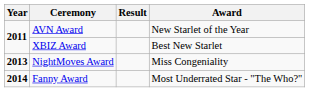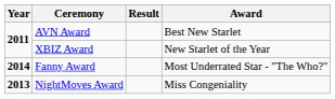AVN Award | Award: New Starlet of the Year -> Best New Starlet
XBIZ Award | Award: Best New Starlet -> New Starlet of the Year
rows swapped: NightMoves Award <-> Fanny Award
